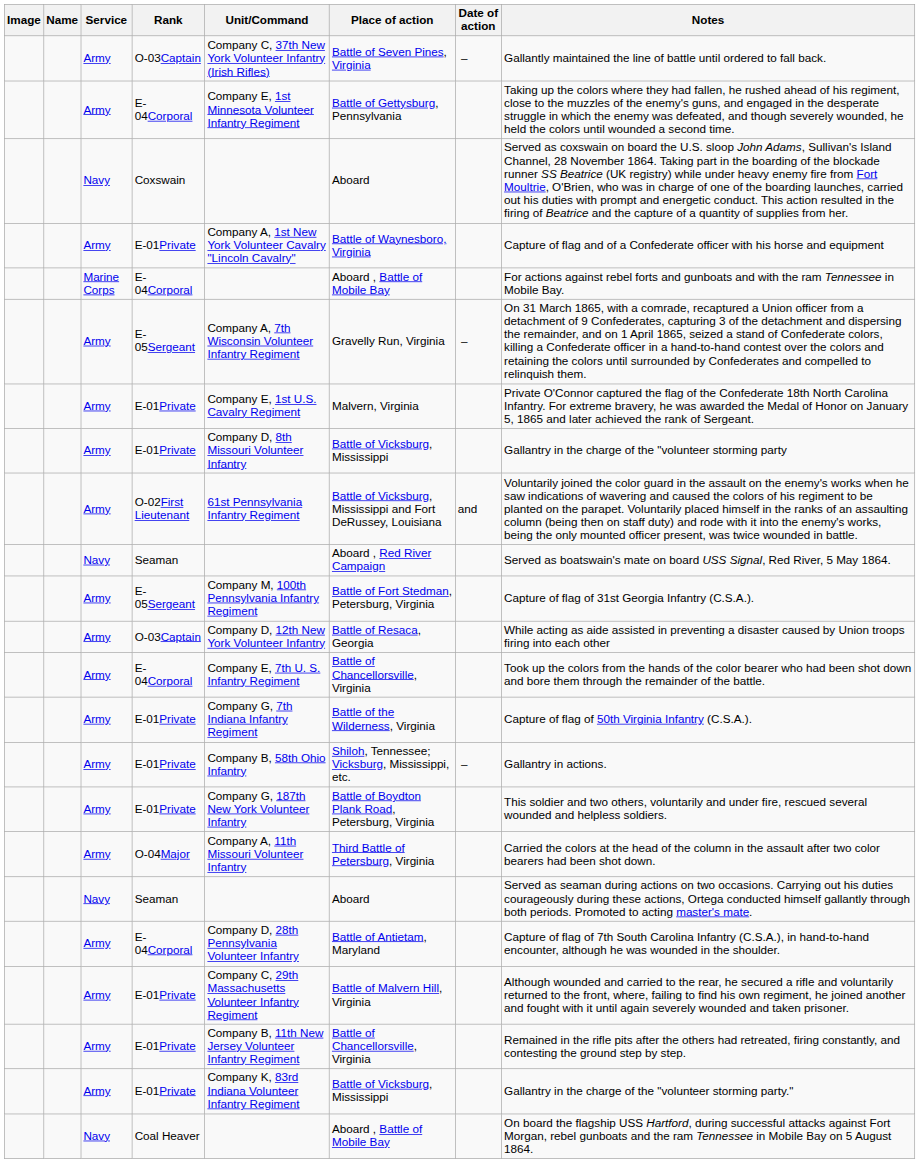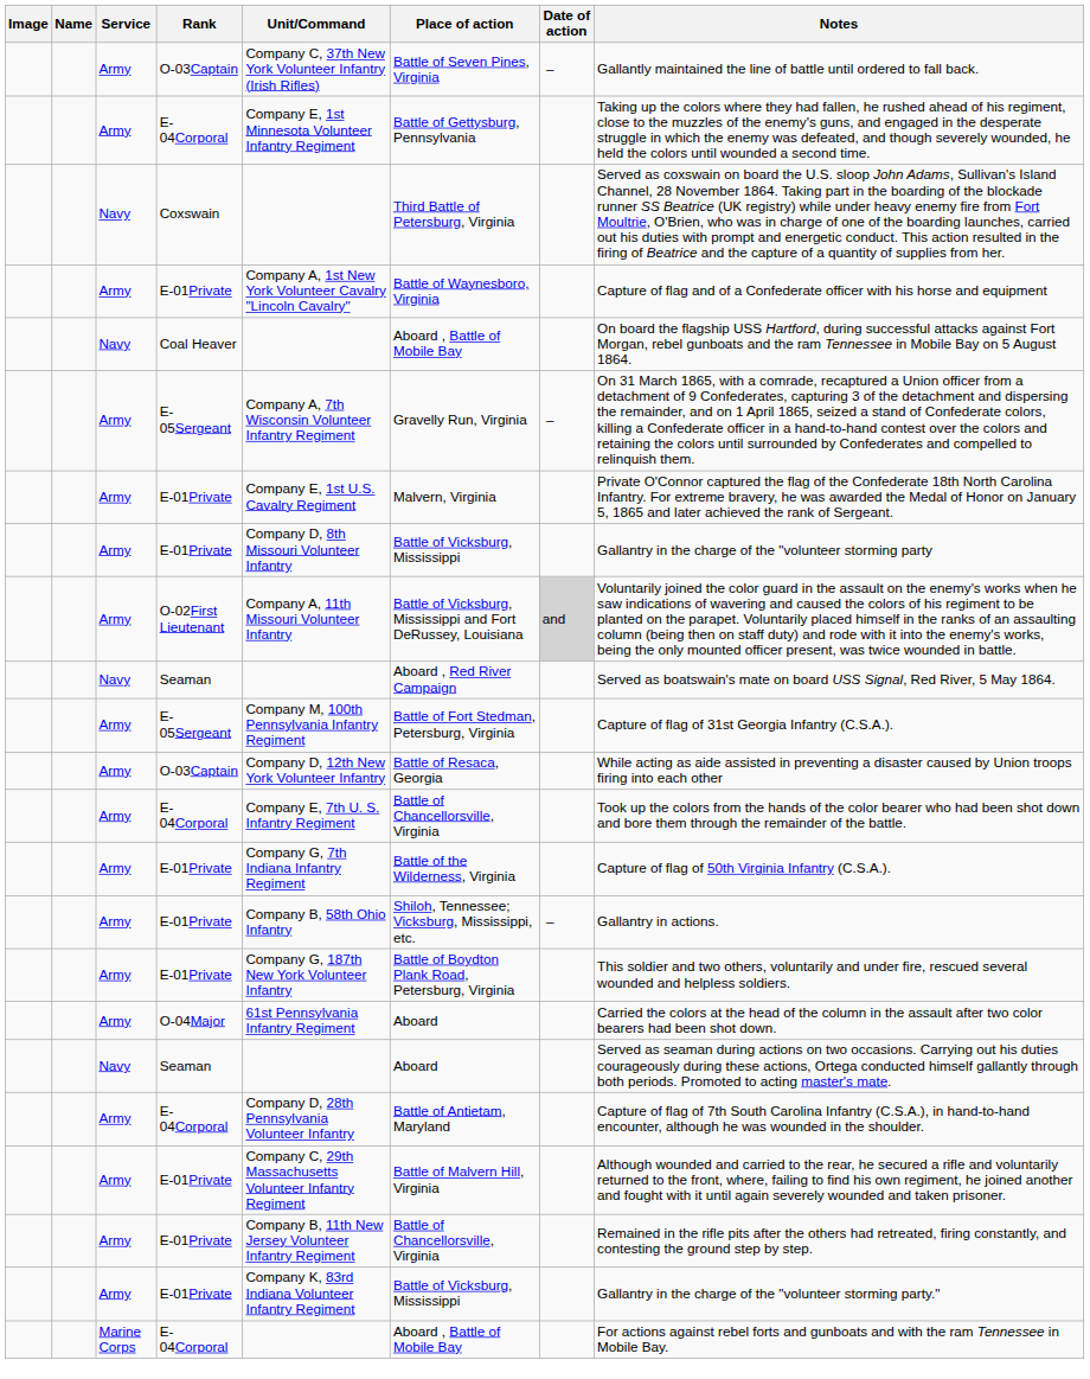Coxswain | Place of action: Aboard -> Third Battle of Petersburg, Virginia
rows swapped: Coal Heaver <-> Marine Corps / E-04Corporal
O-02First Lieutenant | Unit/Command: 61st Pennsylvania Infantry Regiment -> Company A, 11th Missouri Volunteer Infantry
O-02First Lieutenant | Date of action: no background -> lightgrey background
O-04Major | Unit/Command: Company A, 11th Missouri Volunteer Infantry -> 61st Pennsylvania Infantry Regiment
O-04Major | Place of action: Third Battle of Petersburg, Virginia -> Aboard
